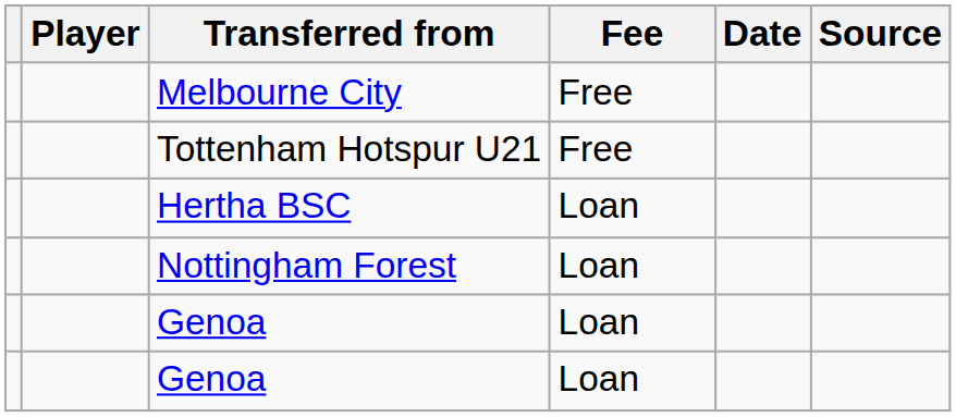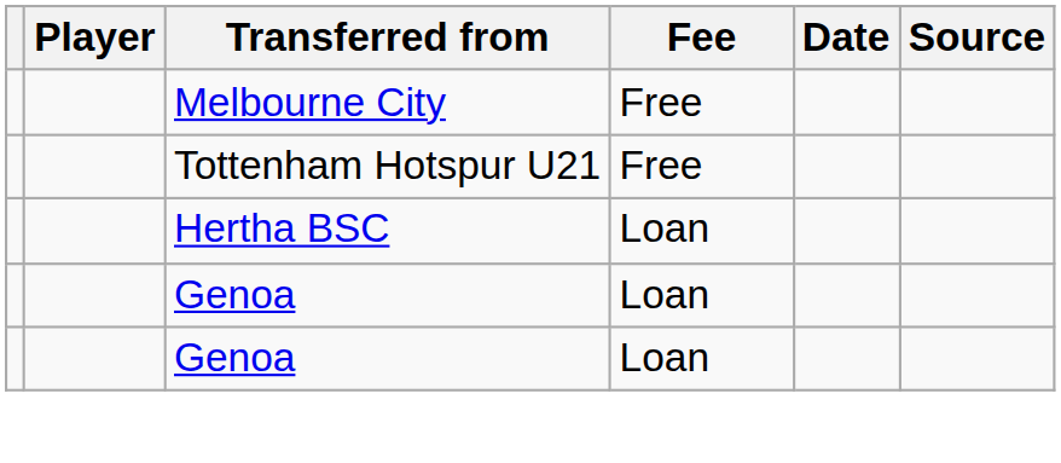- row: Nottingham Forest | Loan
